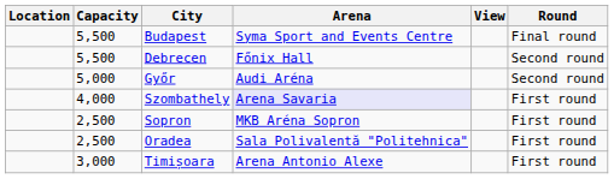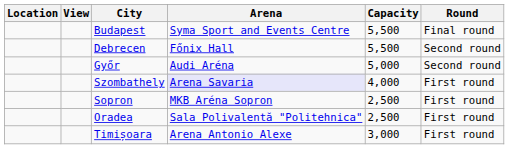columns swapped: View <-> Capacity
